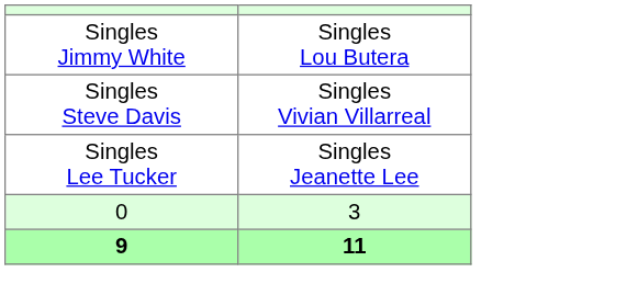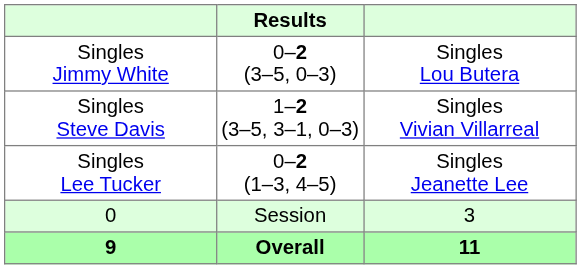+ column: Results | 0–2 (3–5, 0–3) | 1–2 (3–5, 3–1, 0–3) | 0–2 (1–3, 4–5) | Session | Overall
